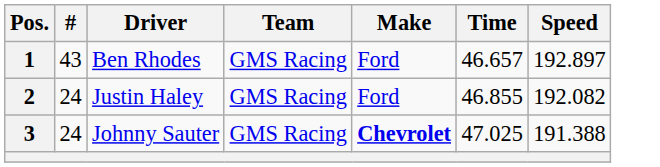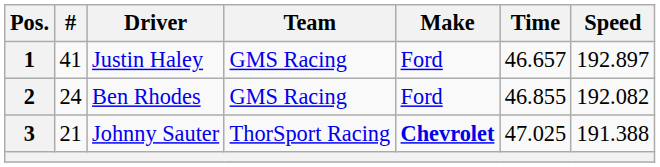1 | #: 43 -> 41
1 | Driver: Ben Rhodes -> Justin Haley
2 | Driver: Justin Haley -> Ben Rhodes
3 | #: 24 -> 21
3 | Team: GMS Racing -> ThorSport Racing
